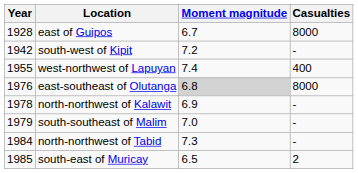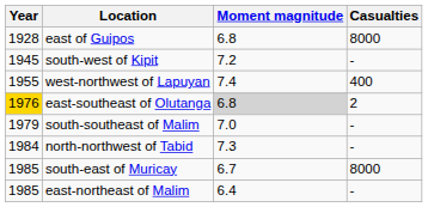east of Guipos | Moment magnitude: 6.7 -> 6.8
south-west of Kipit | Year: 1942 -> 1945
east-southeast of Olutanga | Year: no background -> gold background
east-southeast of Olutanga | Casualties: 8000 -> 2
- row: 1978 | north-northwest of Kalawit | 6.9 | -
south-east of Muricay | Moment magnitude: 6.5 -> 6.7
south-east of Muricay | Casualties: 2 -> 8000
+ row: 1985 | east-northeast of Malim | 6.4 | -
